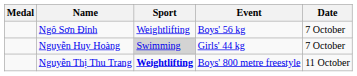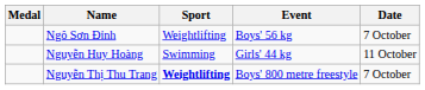Nguyễn Huy Hoàng | Sport: lightgrey background -> no background
Nguyễn Huy Hoàng | Date: 7 October -> 11 October
Nguyễn Thị Thu Trang | Date: 11 October -> 7 October
